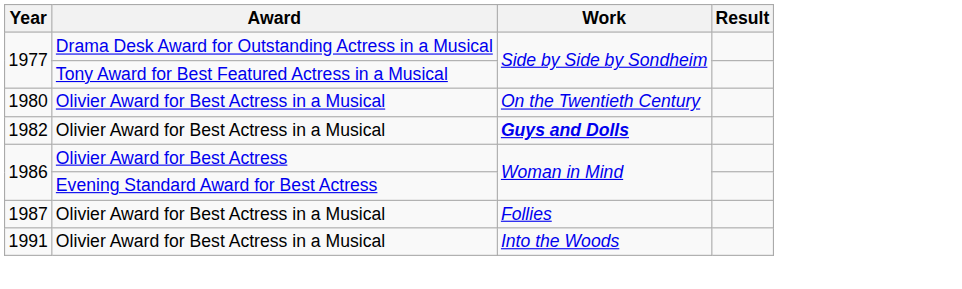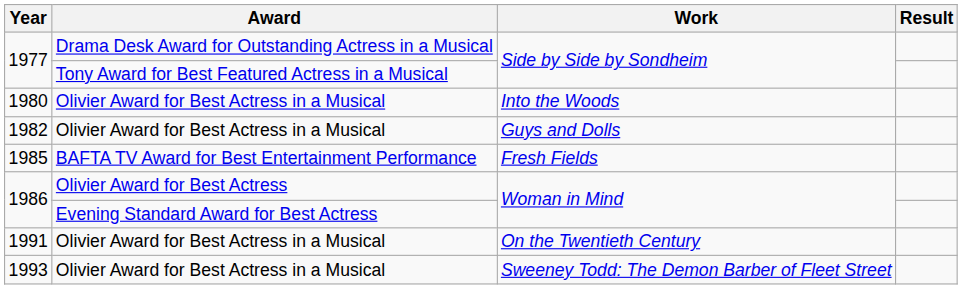1980 | Work: On the Twentieth Century -> Into the Woods
1982 | Work: bold -> normal
+ row: 1985 | BAFTA TV Award for Best Entertainment Performance | Fresh Fields
- row: 1987 | Olivier Award for Best Actress in a Musical | Follies
1991 | Work: Into the Woods -> On the Twentieth Century
+ row: 1993 | Olivier Award for Best Actress in a Musical | Sweeney Todd: The Demon Barber of Fleet Street
